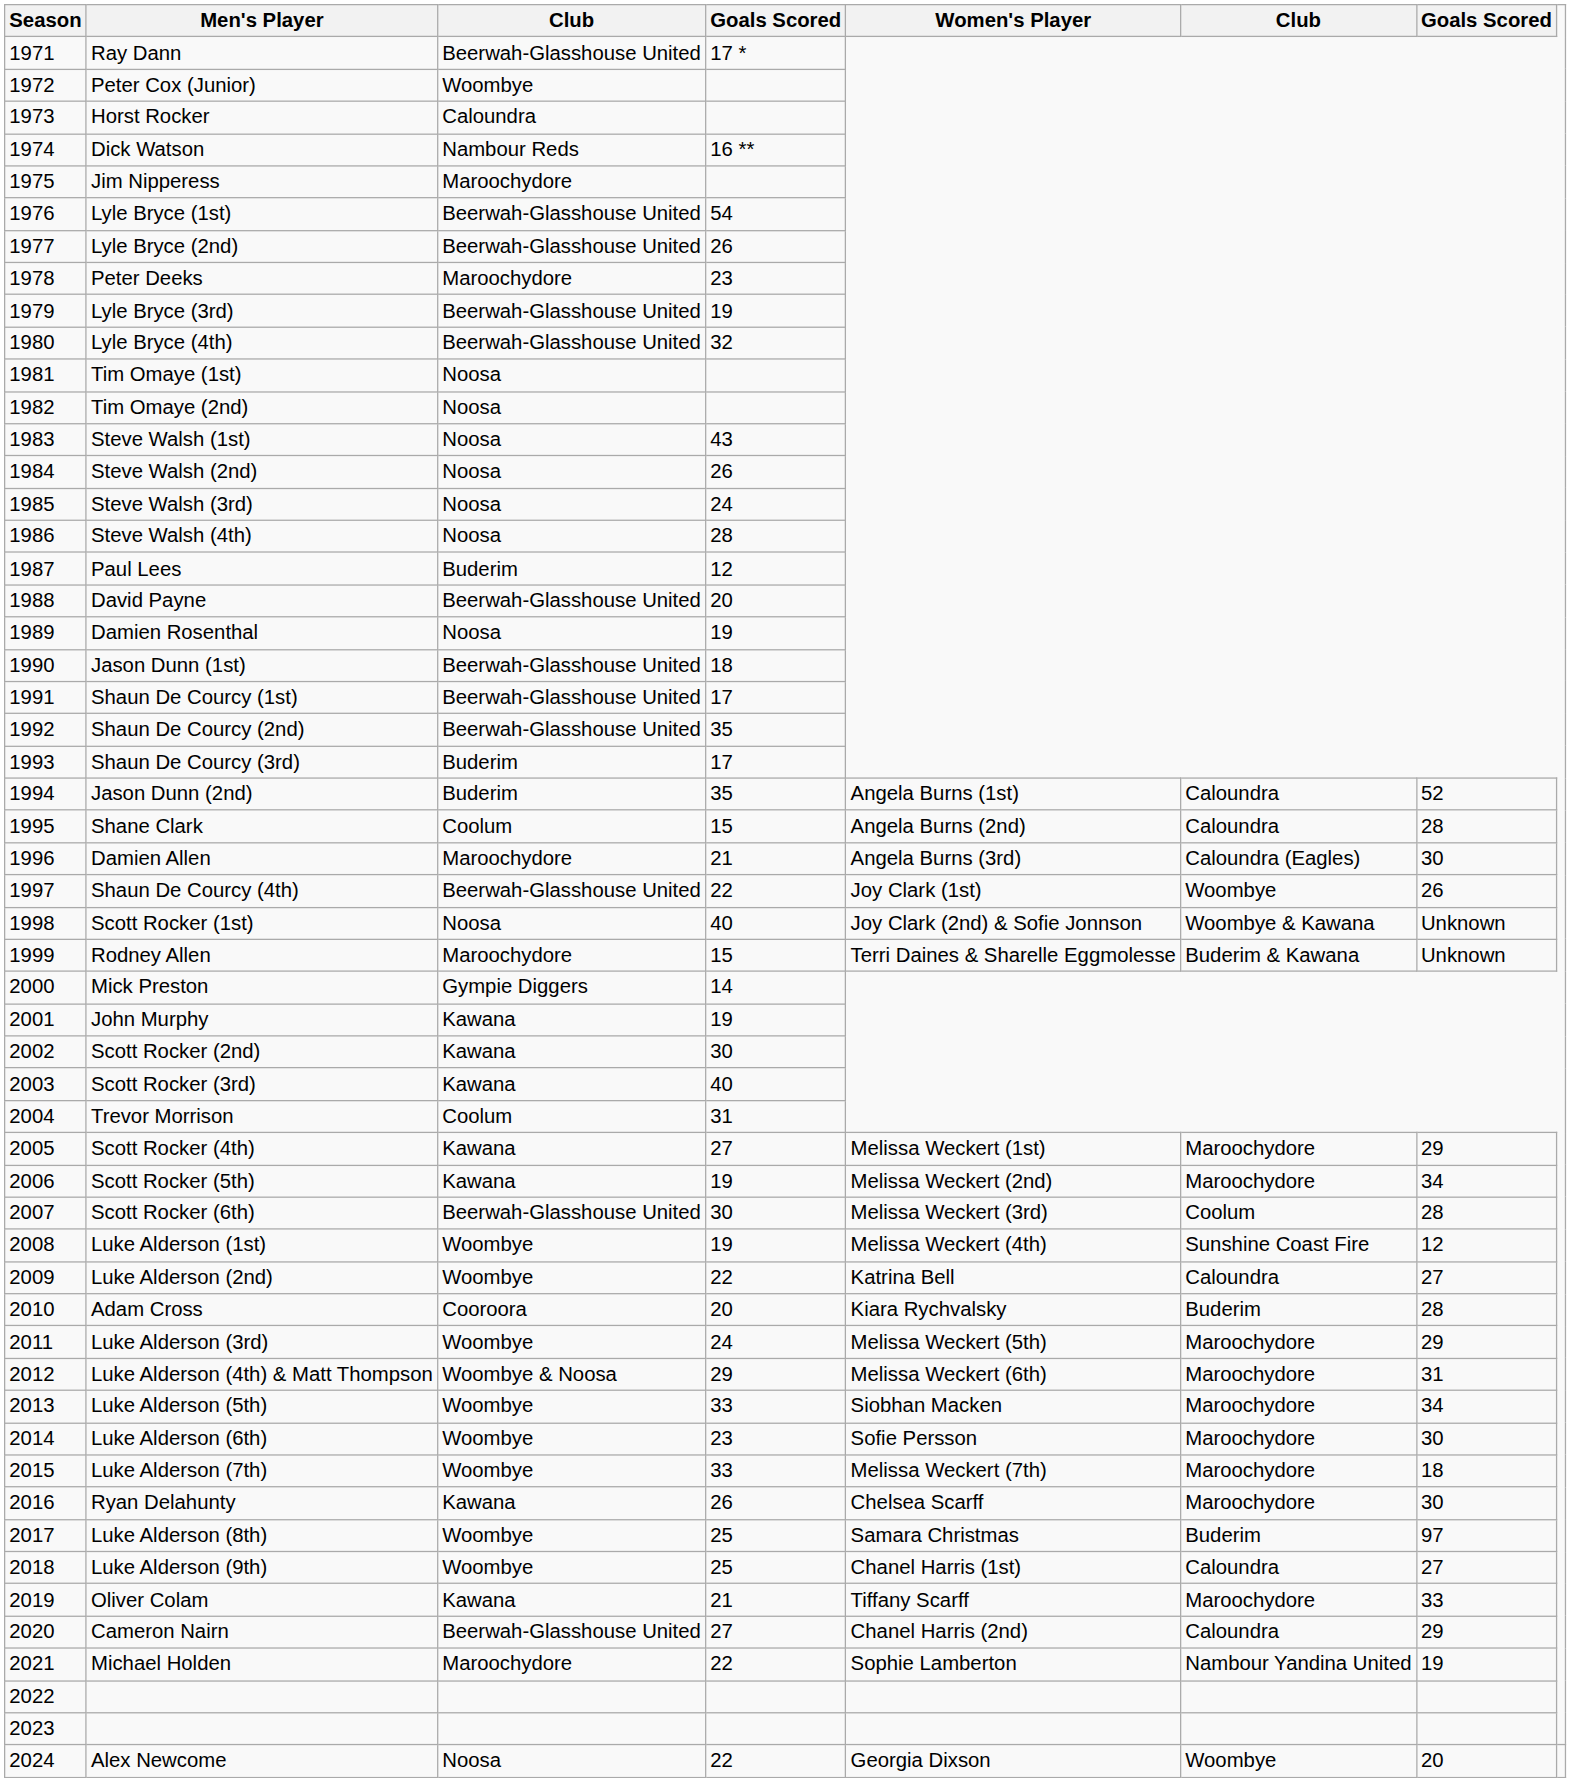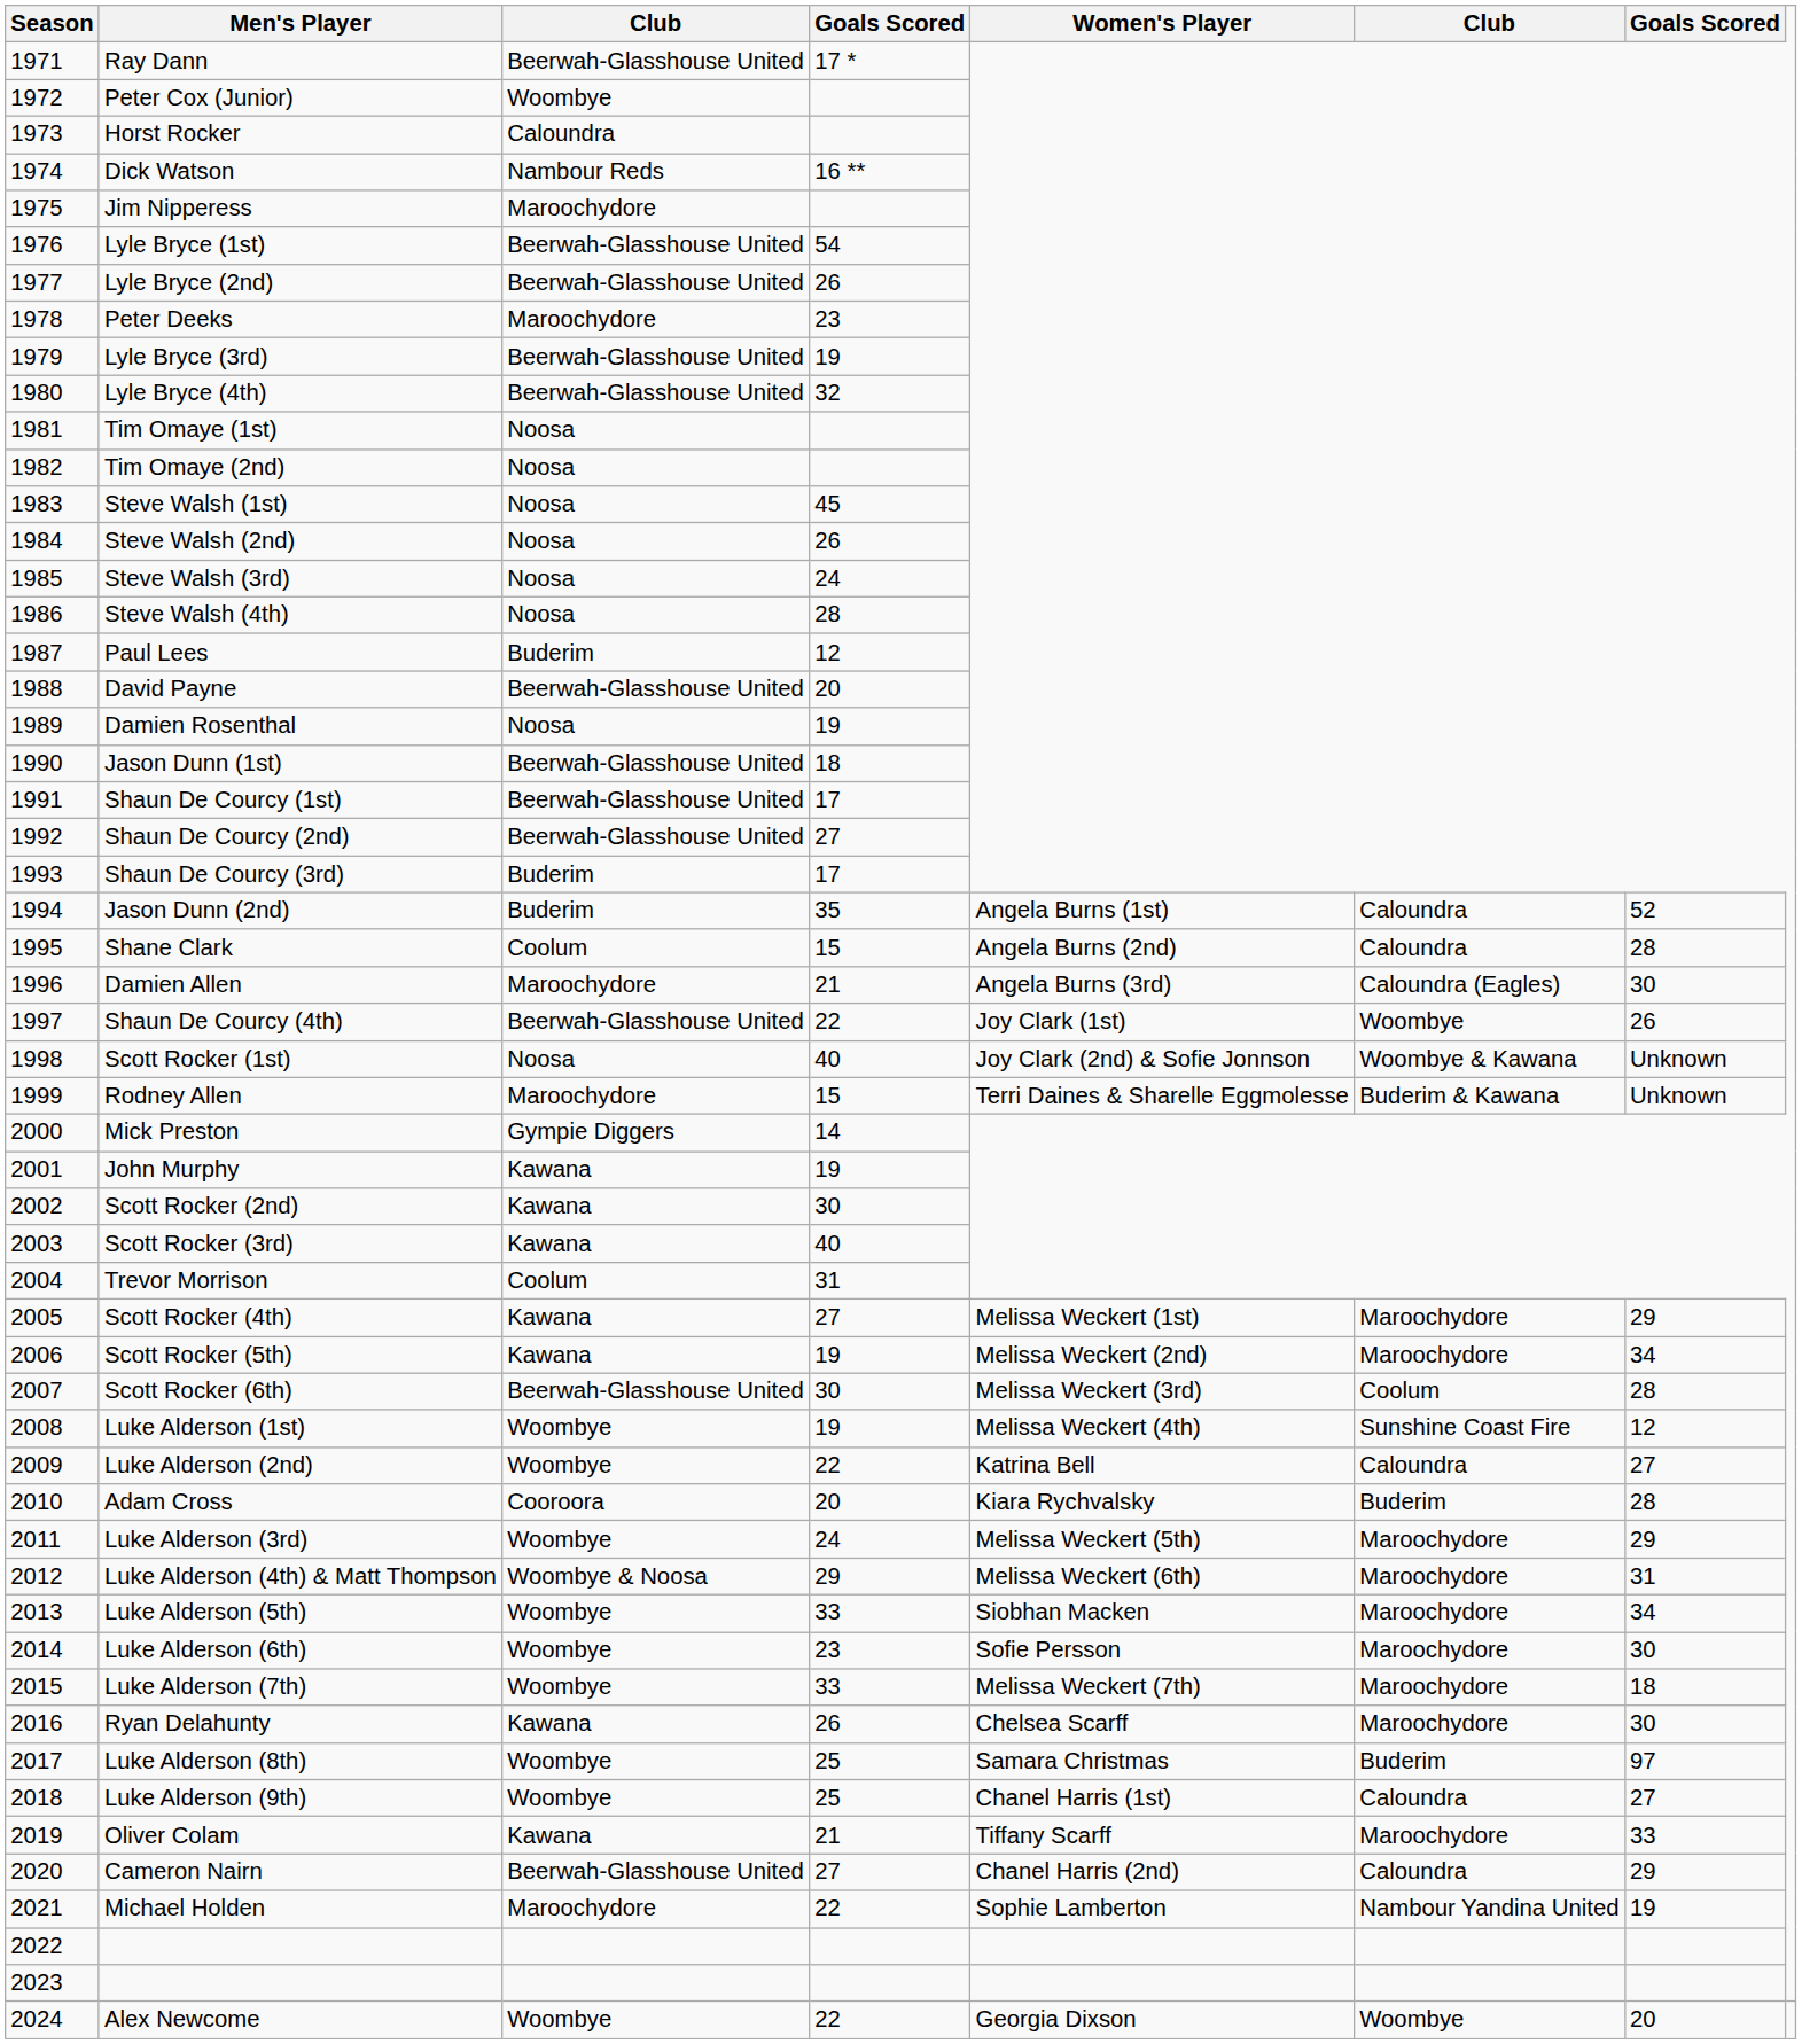Steve Walsh (1st) | column 4: 43 -> 45
Shaun De Courcy (2nd) | column 4: 35 -> 27
Alex Newcome | column 3: Noosa -> Woombye
